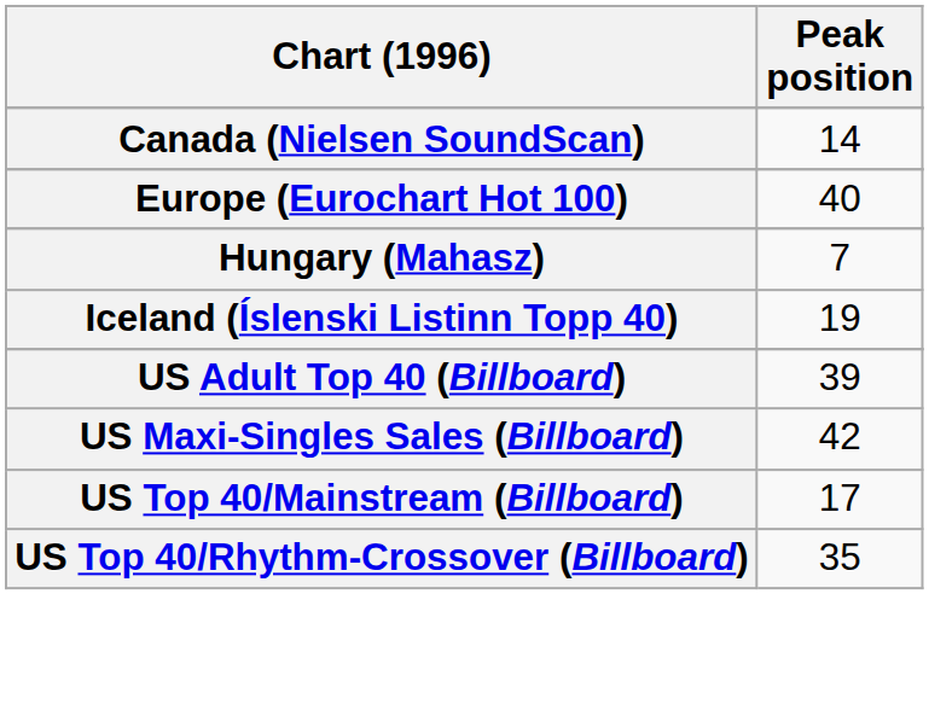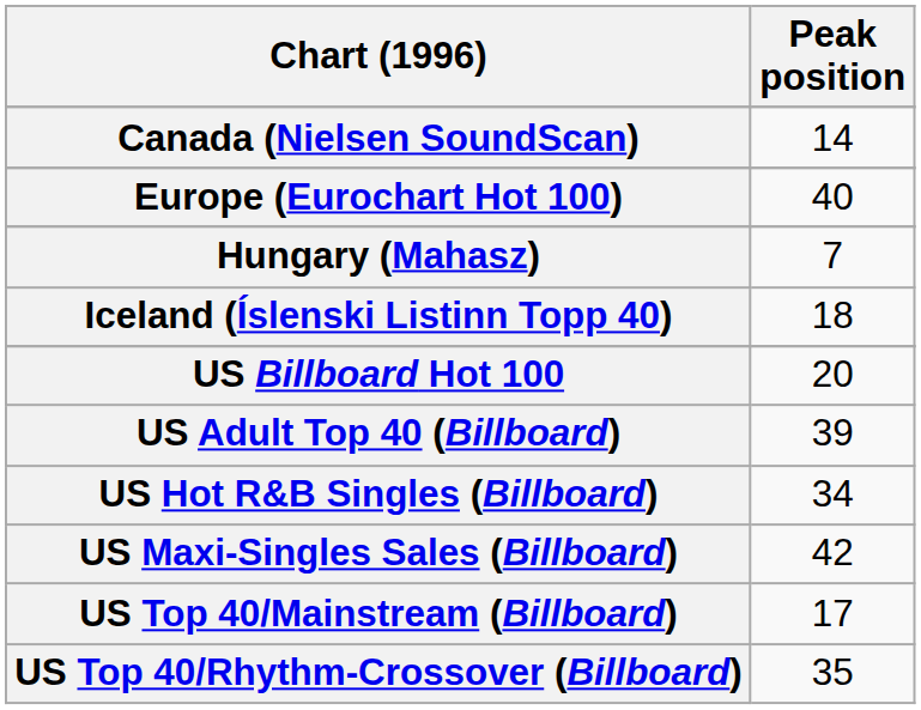Iceland (Íslenski Listinn Topp 40) | Peak position: 19 -> 18
+ row: US Billboard Hot 100 | 20
+ row: US Hot R&B Singles (Billboard) | 34
